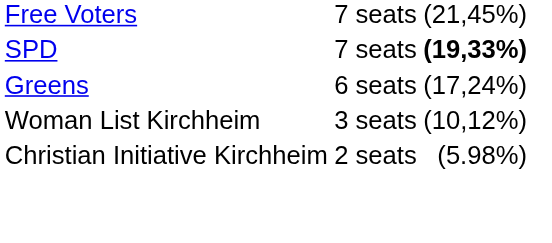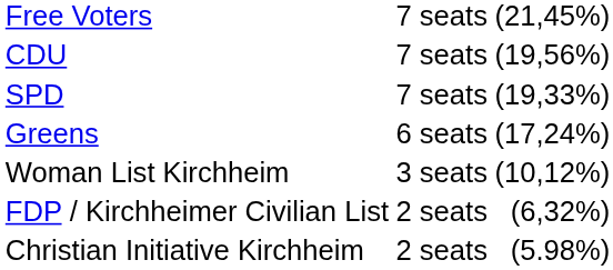+ row: CDU | 7 seats | (19,56%)
SPD | column 3: bold -> normal
+ row: FDP / Kirchheimer Civilian List | 2 seats | (6,32%)
